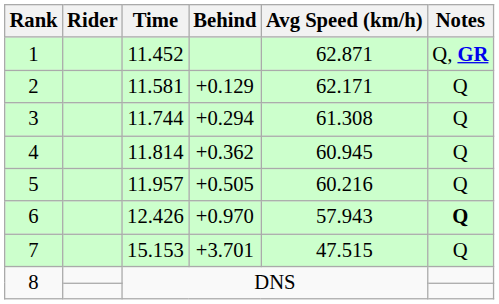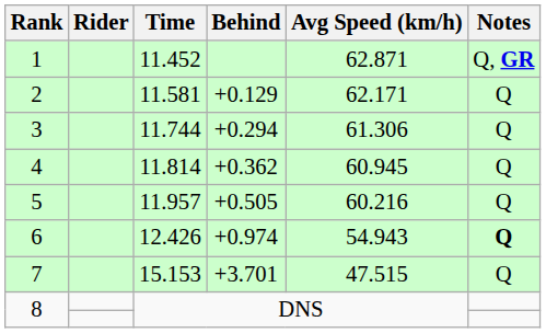3 | Avg Speed (km/h): 61.308 -> 61.306
6 | Behind: +0.970 -> +0.974
6 | Avg Speed (km/h): 57.943 -> 54.943
